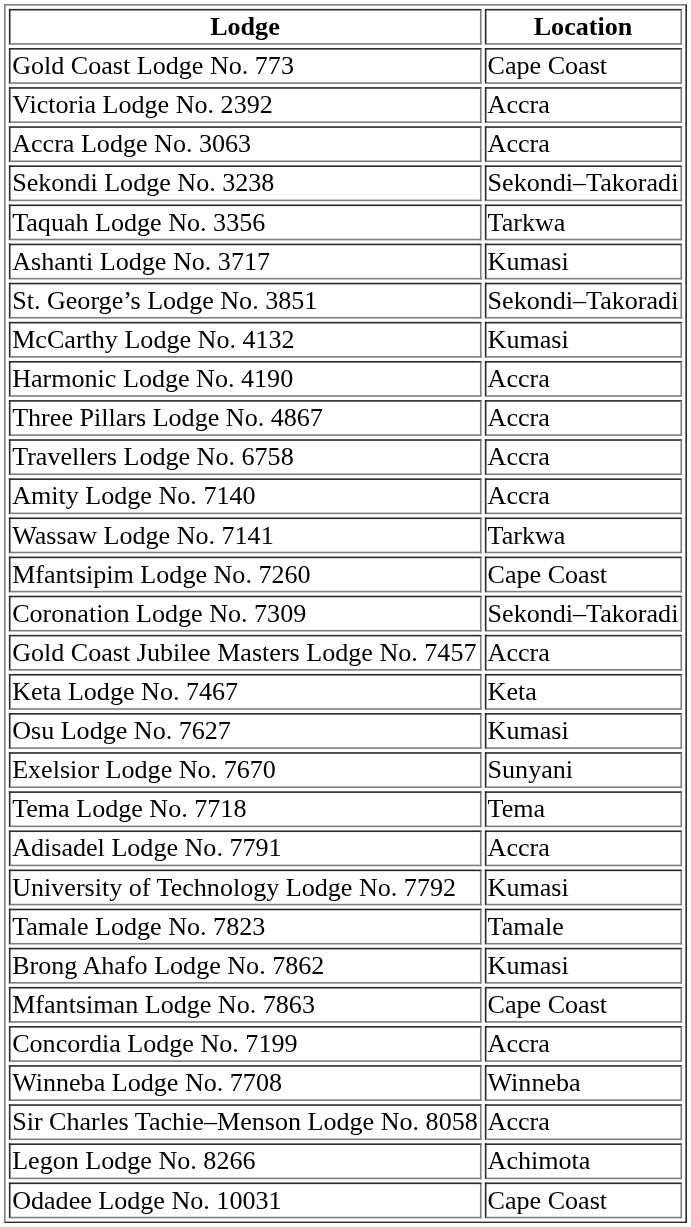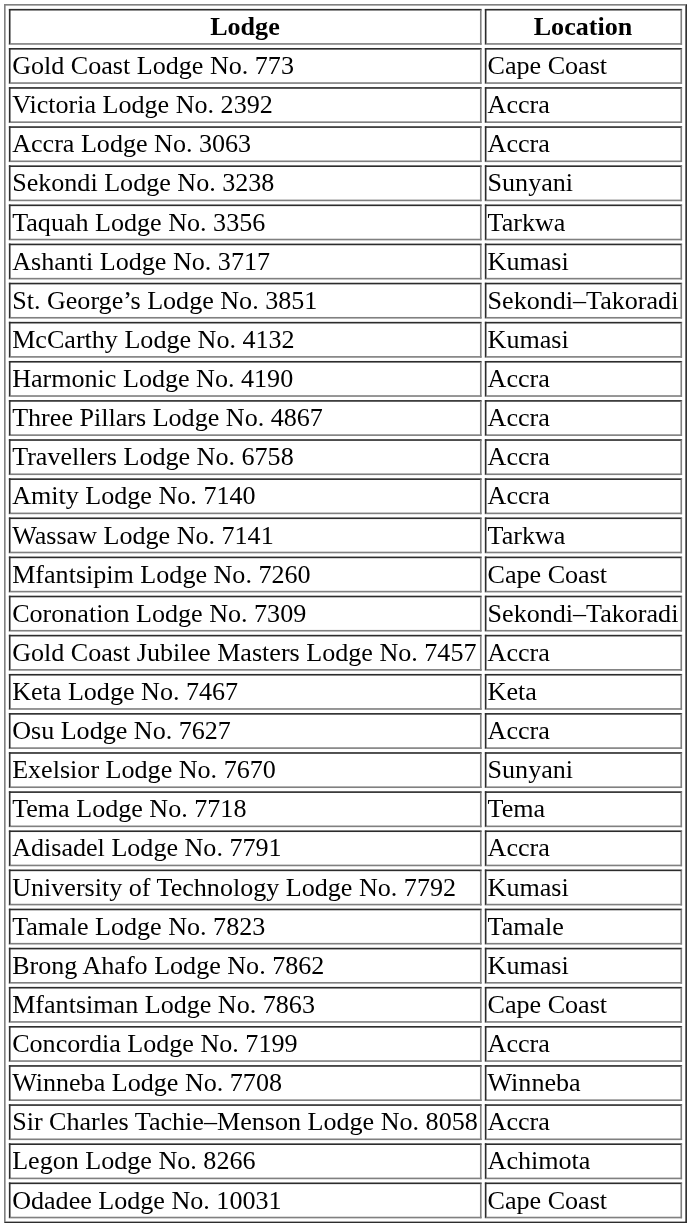Sekondi Lodge No. 3238 | Location: Sekondi–Takoradi -> Sunyani
Osu Lodge No. 7627 | Location: Kumasi -> Accra
